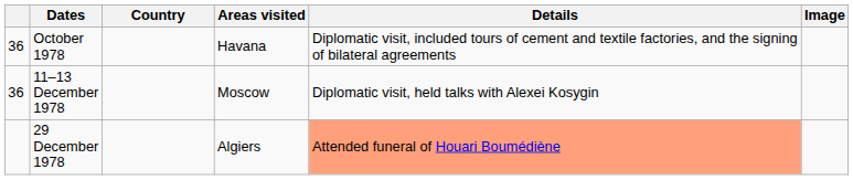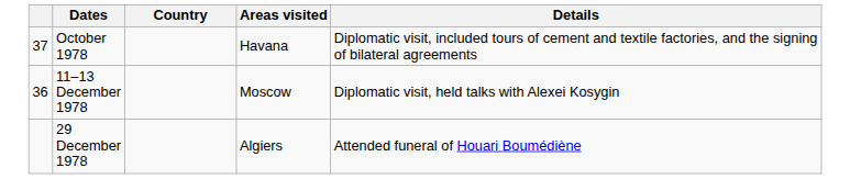- column: Image
October 1978 | column 1: 36 -> 37
29 December 1978 | Details: lightsalmon background -> no background
